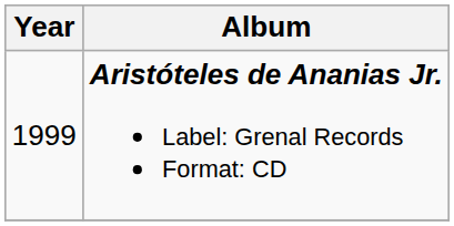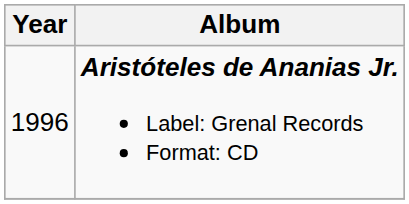Aristóteles de Ananias Jr. Label: Grenal Records Format: CD | Year: 1999 -> 1996
